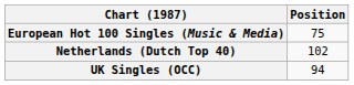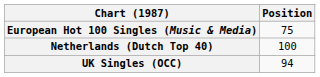Netherlands (Dutch Top 40) | Position: 102 -> 100
